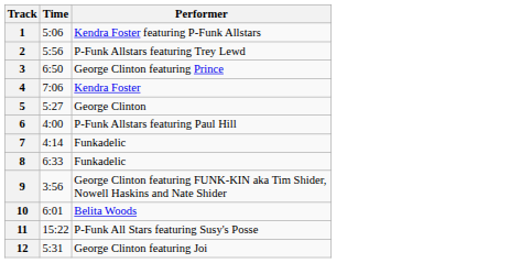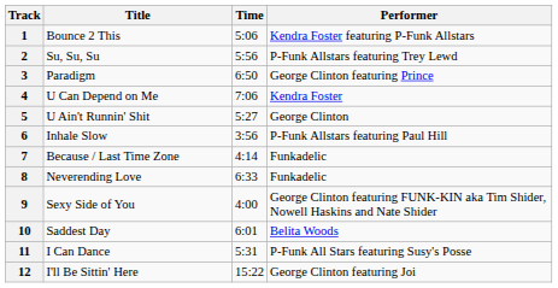+ column: Title | Bounce 2 This | Su, Su, Su | Paradigm | U Can Depend on Me | U Ain't Runnin' Shit | Inhale Slow | Because / Last Time Zone | Neverending Love | Sexy Side of You | Saddest Day | I Can Dance | I'll Be Sittin' Here
6 | Time: 4:00 -> 3:56
9 | Time: 3:56 -> 4:00
11 | Time: 15:22 -> 5:31
12 | Time: 5:31 -> 15:22
